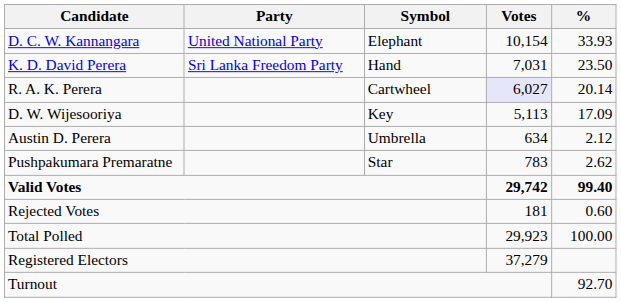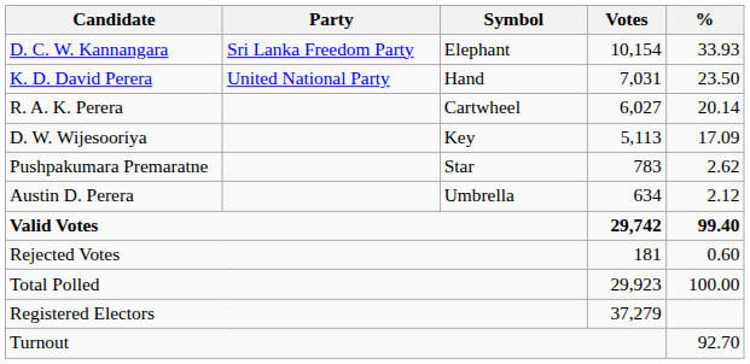D. C. W. Kannangara | Party: United National Party -> Sri Lanka Freedom Party
K. D. David Perera | Party: Sri Lanka Freedom Party -> United National Party
R. A. K. Perera | Votes: lavender background -> no background
rows swapped: Pushpakumara Premaratne <-> Austin D. Perera
